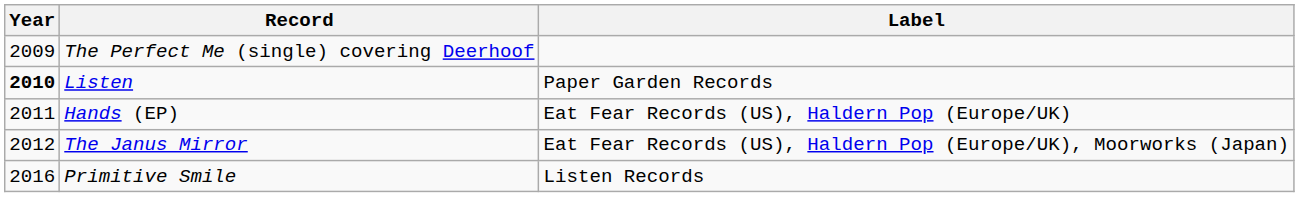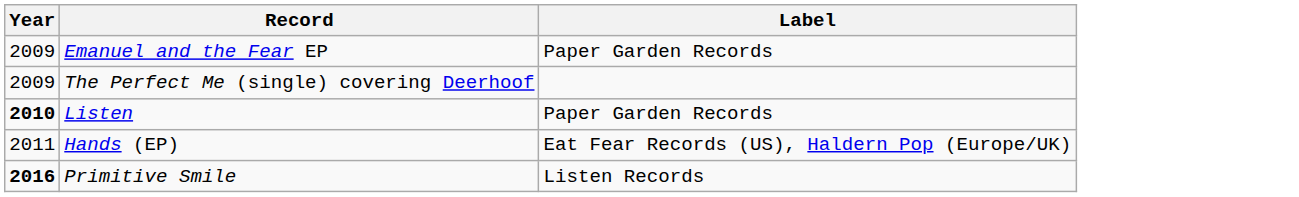+ row: 2009 | Emanuel and the Fear EP | Paper Garden Records
- row: 2012 | The Janus Mirror | Eat Fear Records (US), Haldern Pop (Europe/UK), Moorworks (Japan)
Primitive Smile | Year: normal -> bold
